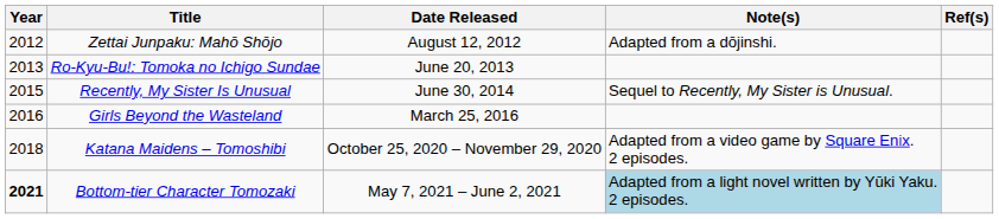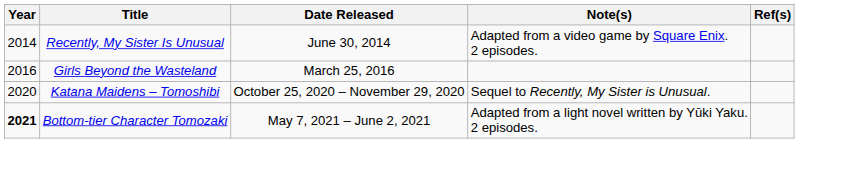- row: 2012 | Zettai Junpaku: Mahō Shōjo | August 12, 2012 | Adapted from a dōjinshi.
- row: 2013 | Ro-Kyu-Bu!: Tomoka no Ichigo Sundae | June 20, 2013
Recently, My Sister Is Unusual | Year: 2015 -> 2014
Recently, My Sister Is Unusual | Note(s): Sequel to Recently, My Sister is Unusual. -> Adapted from a video game by Square Enix. 2 episodes.
Katana Maidens – Tomoshibi | Year: 2018 -> 2020
Katana Maidens – Tomoshibi | Note(s): Adapted from a video game by Square Enix. 2 episodes. -> Sequel to Recently, My Sister is Unusual.
Bottom-tier Character Tomozaki | Note(s): lightblue background -> no background
